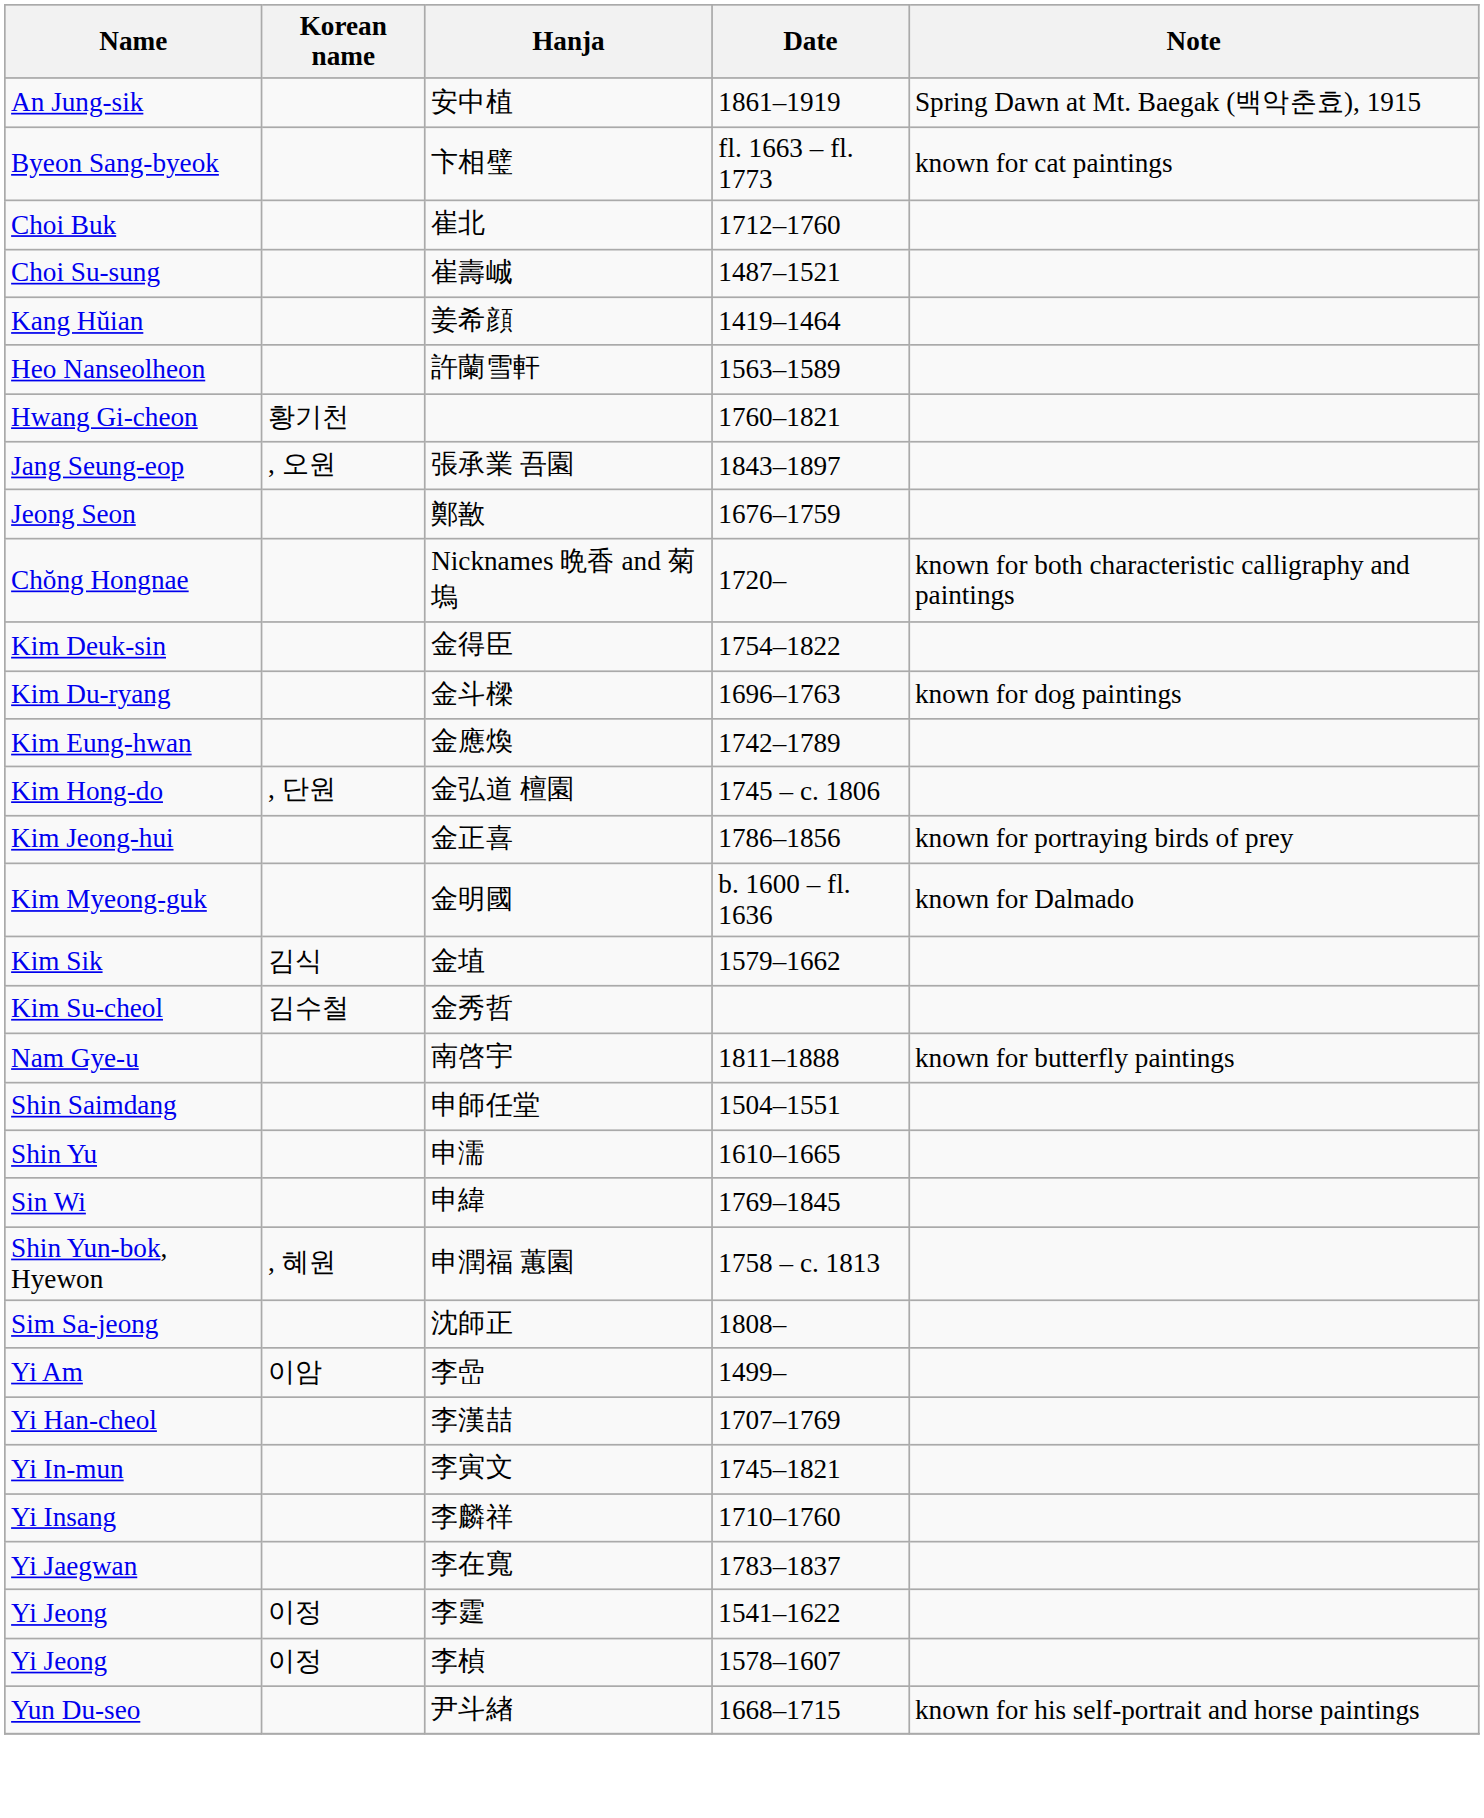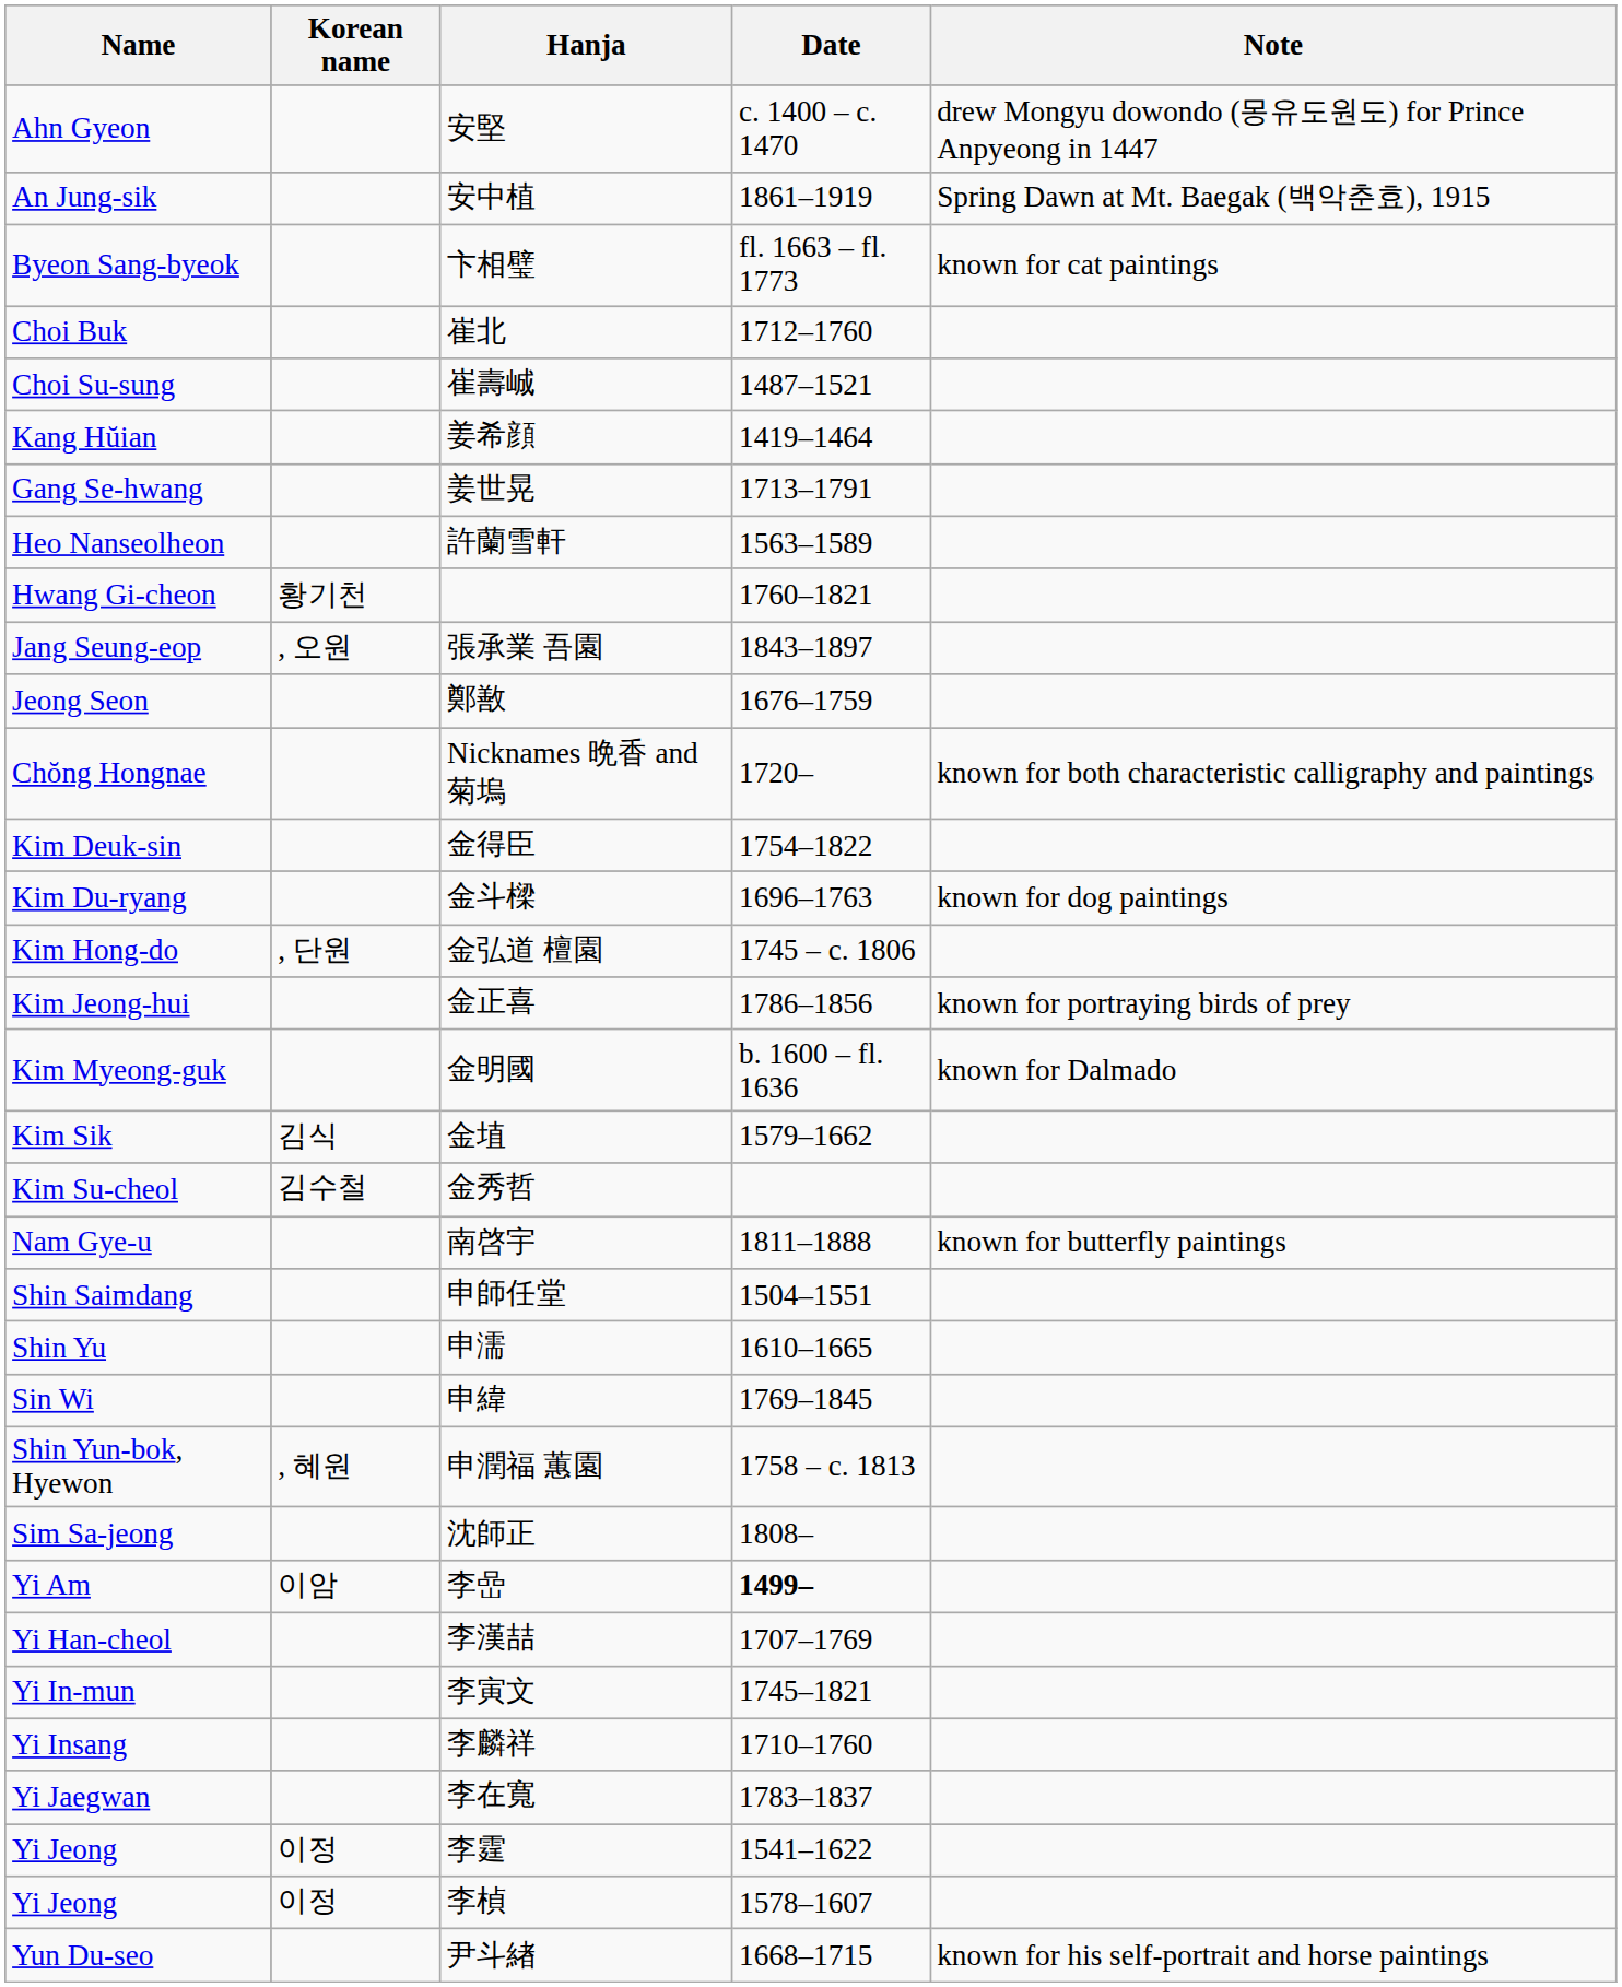+ row: Ahn Gyeon | 安堅 | c. 1400 – c. 1470 | drew Mongyu dowondo (몽유도원도) for Prince Anpyeong in 1447
+ row: Gang Se-hwang | 姜世晃 | 1713–1791
- row: Kim Eung-hwan | 金應煥 | 1742–1789
李嵒 | Date: normal -> bold
